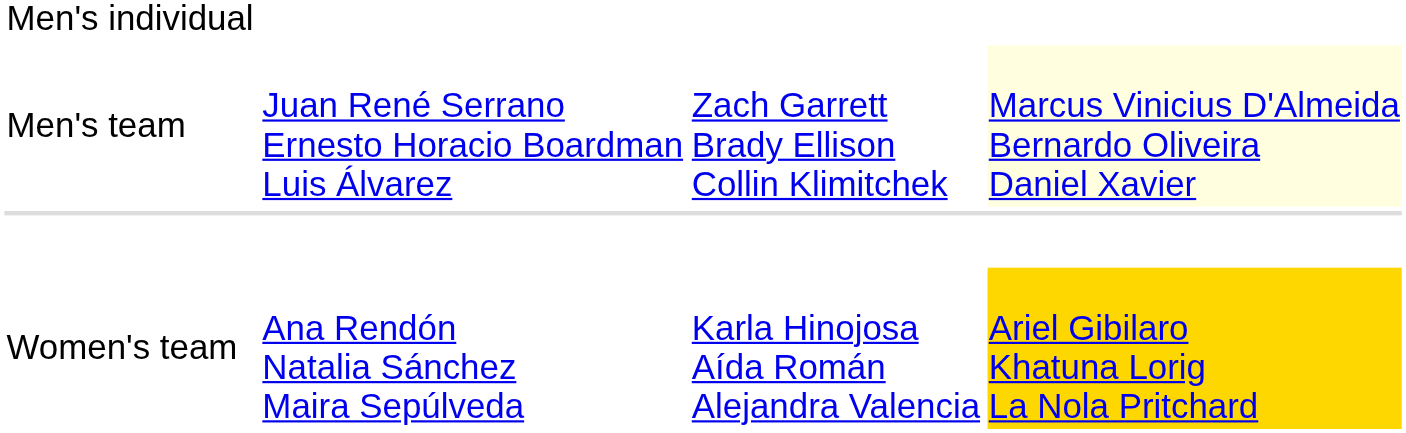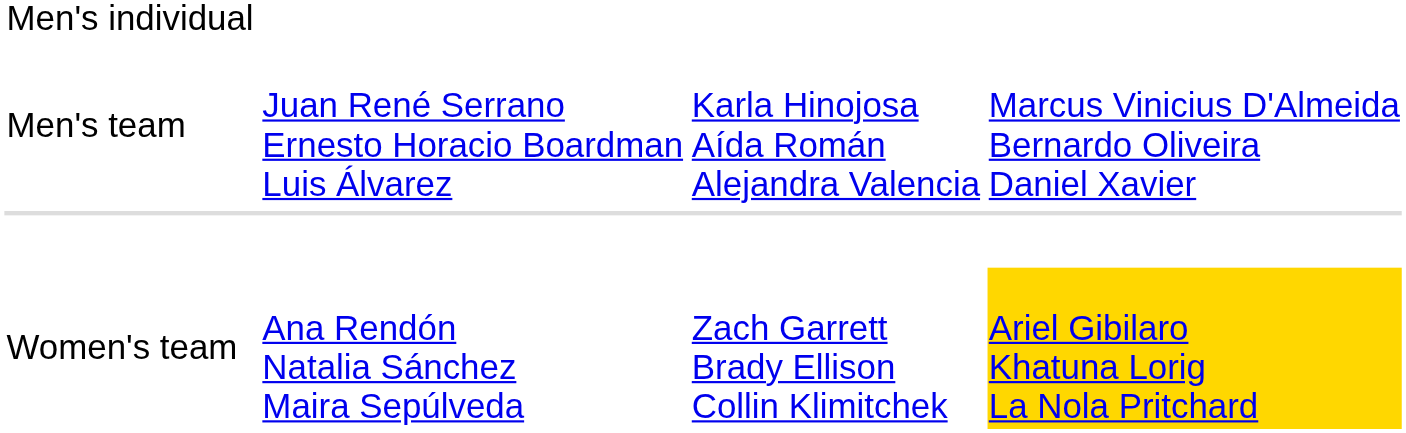Men's team | column 3: Zach Garrett Brady Ellison Collin Klimitchek -> Karla Hinojosa Aída Román Alejandra Valencia
Men's team | column 4: lightyellow background -> no background
Women's team | column 3: Karla Hinojosa Aída Román Alejandra Valencia -> Zach Garrett Brady Ellison Collin Klimitchek
